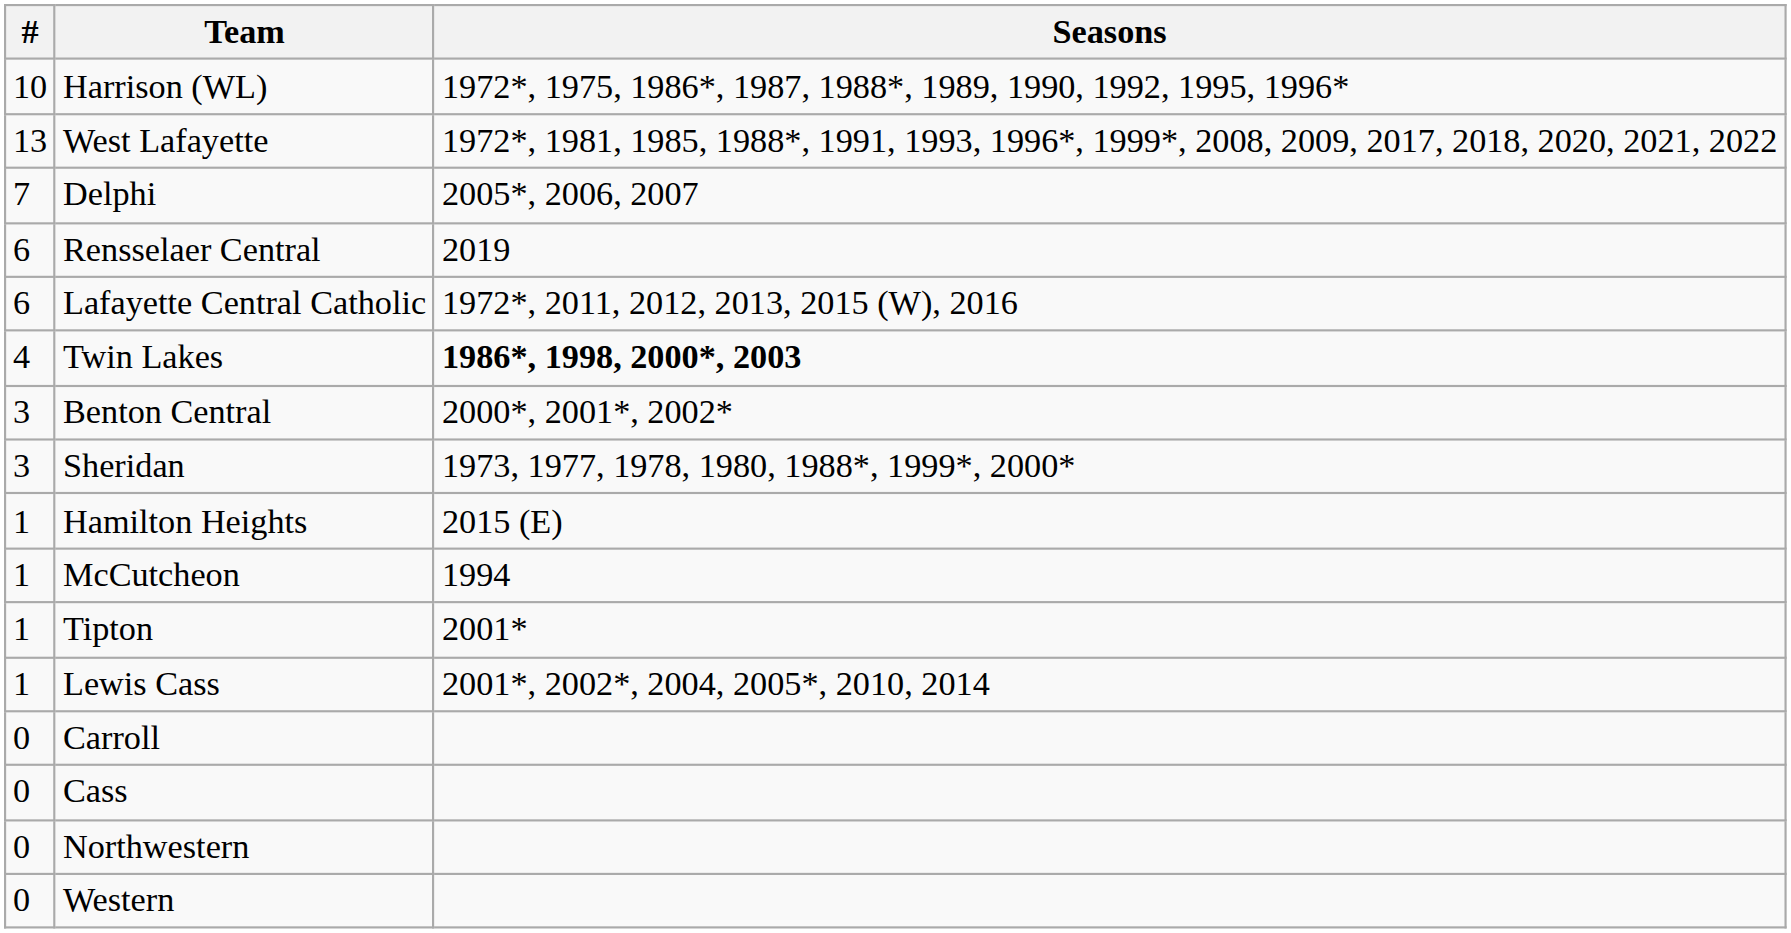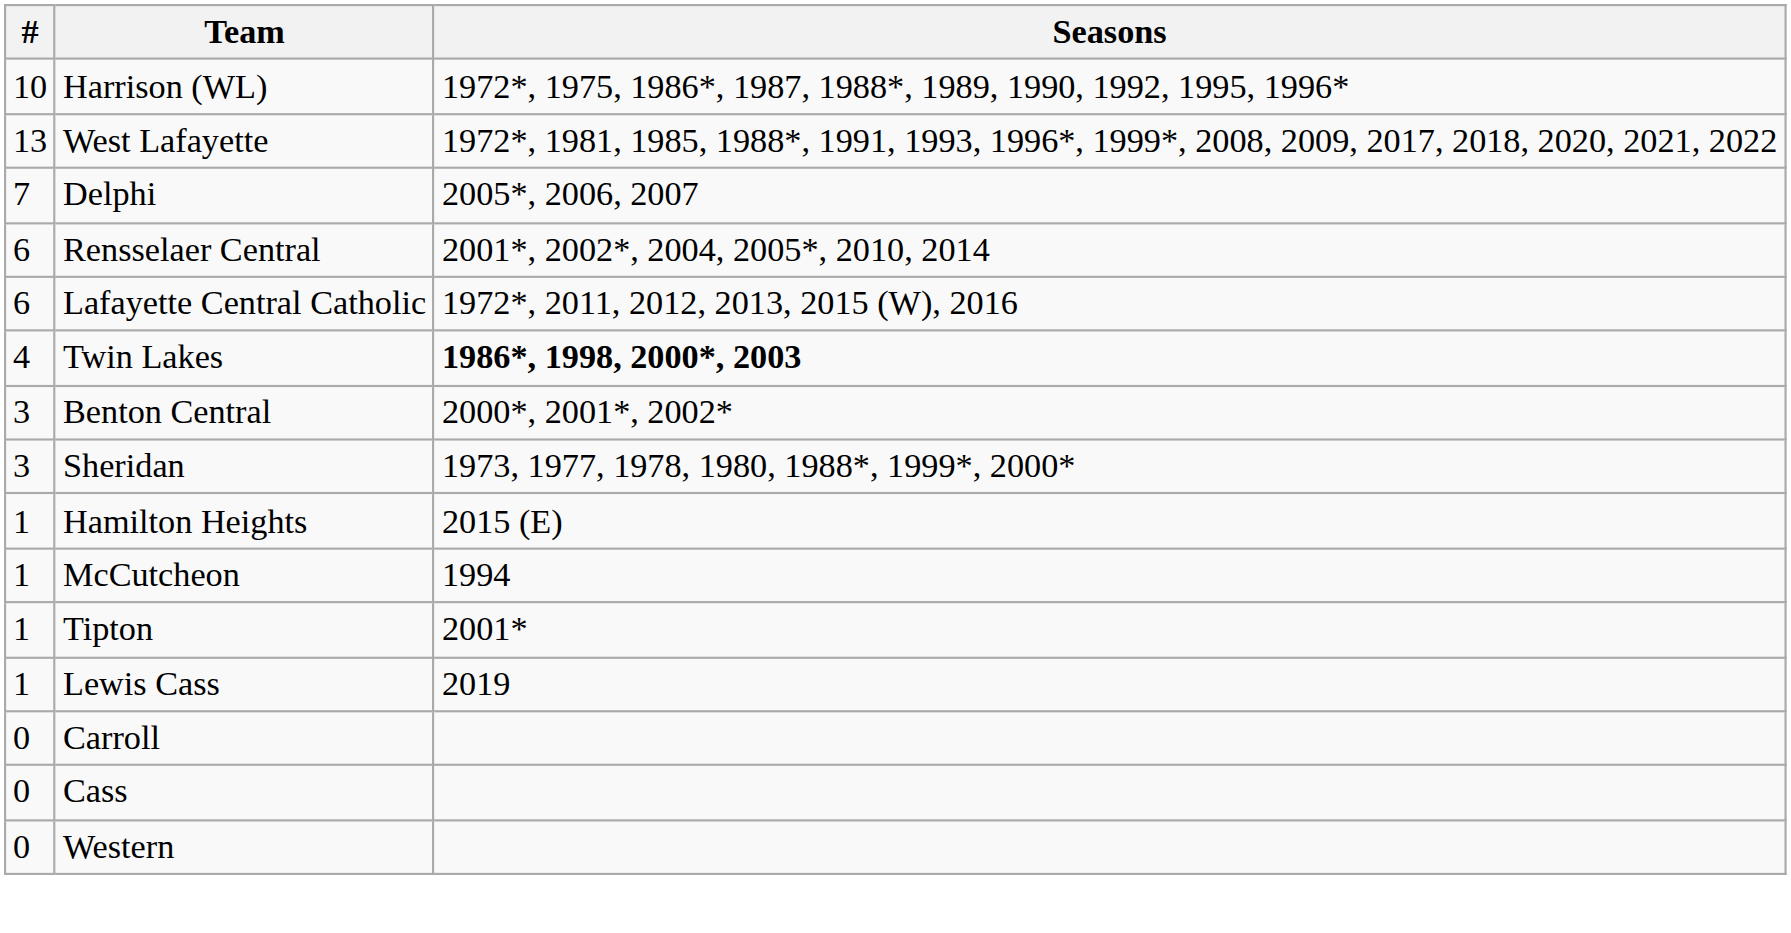Rensselaer Central | Seasons: 2019 -> 2001*, 2002*, 2004, 2005*, 2010, 2014
Lewis Cass | Seasons: 2001*, 2002*, 2004, 2005*, 2010, 2014 -> 2019
- row: 0 | Northwestern
